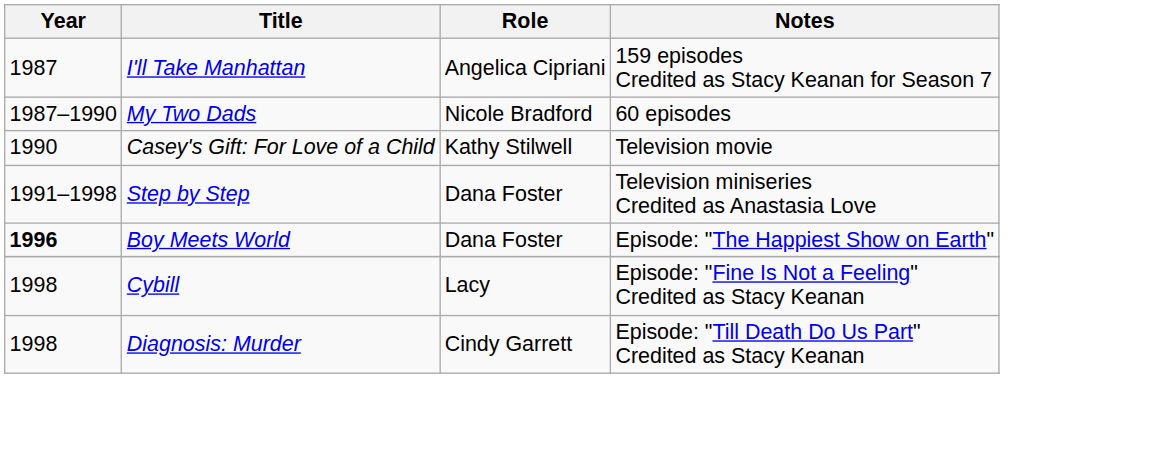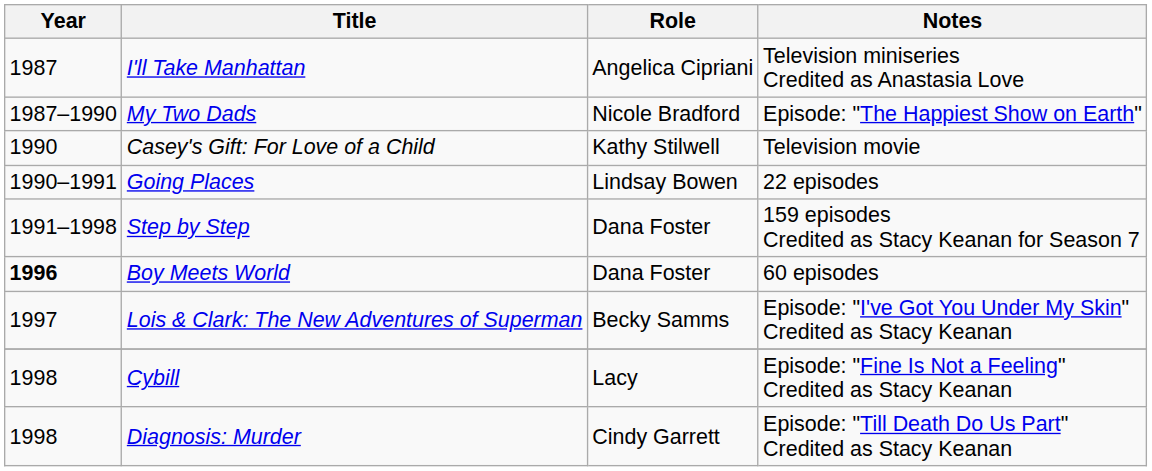I'll Take Manhattan | Notes: 159 episodes Credited as Stacy Keanan for Season 7 -> Television miniseries Credited as Anastasia Love
My Two Dads | Notes: 60 episodes -> Episode: "The Happiest Show on Earth"
+ row: 1990–1991 | Going Places | Lindsay Bowen | 22 episodes
Step by Step | Notes: Television miniseries Credited as Anastasia Love -> 159 episodes Credited as Stacy Keanan for Season 7
Boy Meets World | Notes: Episode: "The Happiest Show on Earth" -> 60 episodes
+ row: 1997 | Lois & Clark: The New Adventures of Superman | Becky Samms | Episode: "I've Got You Under My Skin" Credited as Stacy Keanan
